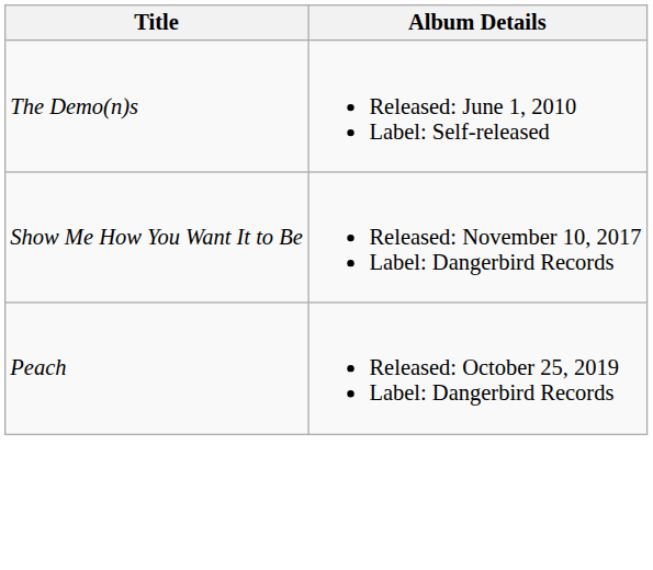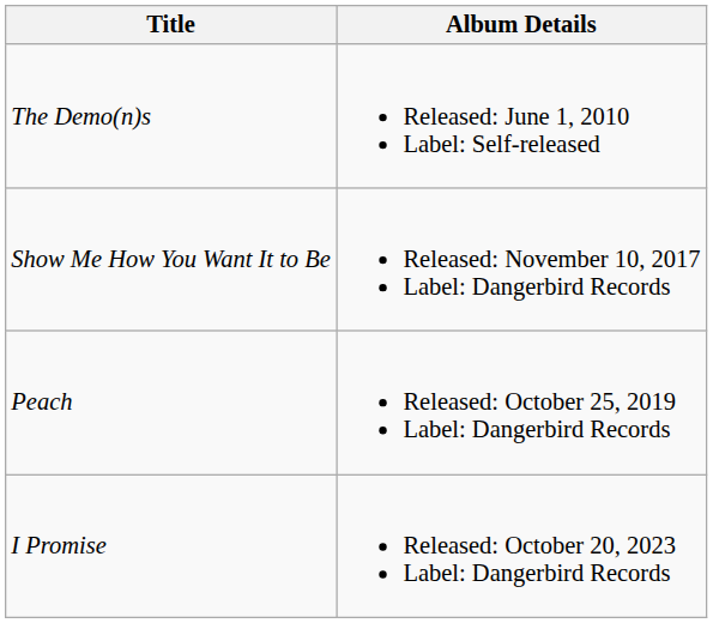+ row: I Promise | Released: October 20, 2023 Label: Dangerbird Records
